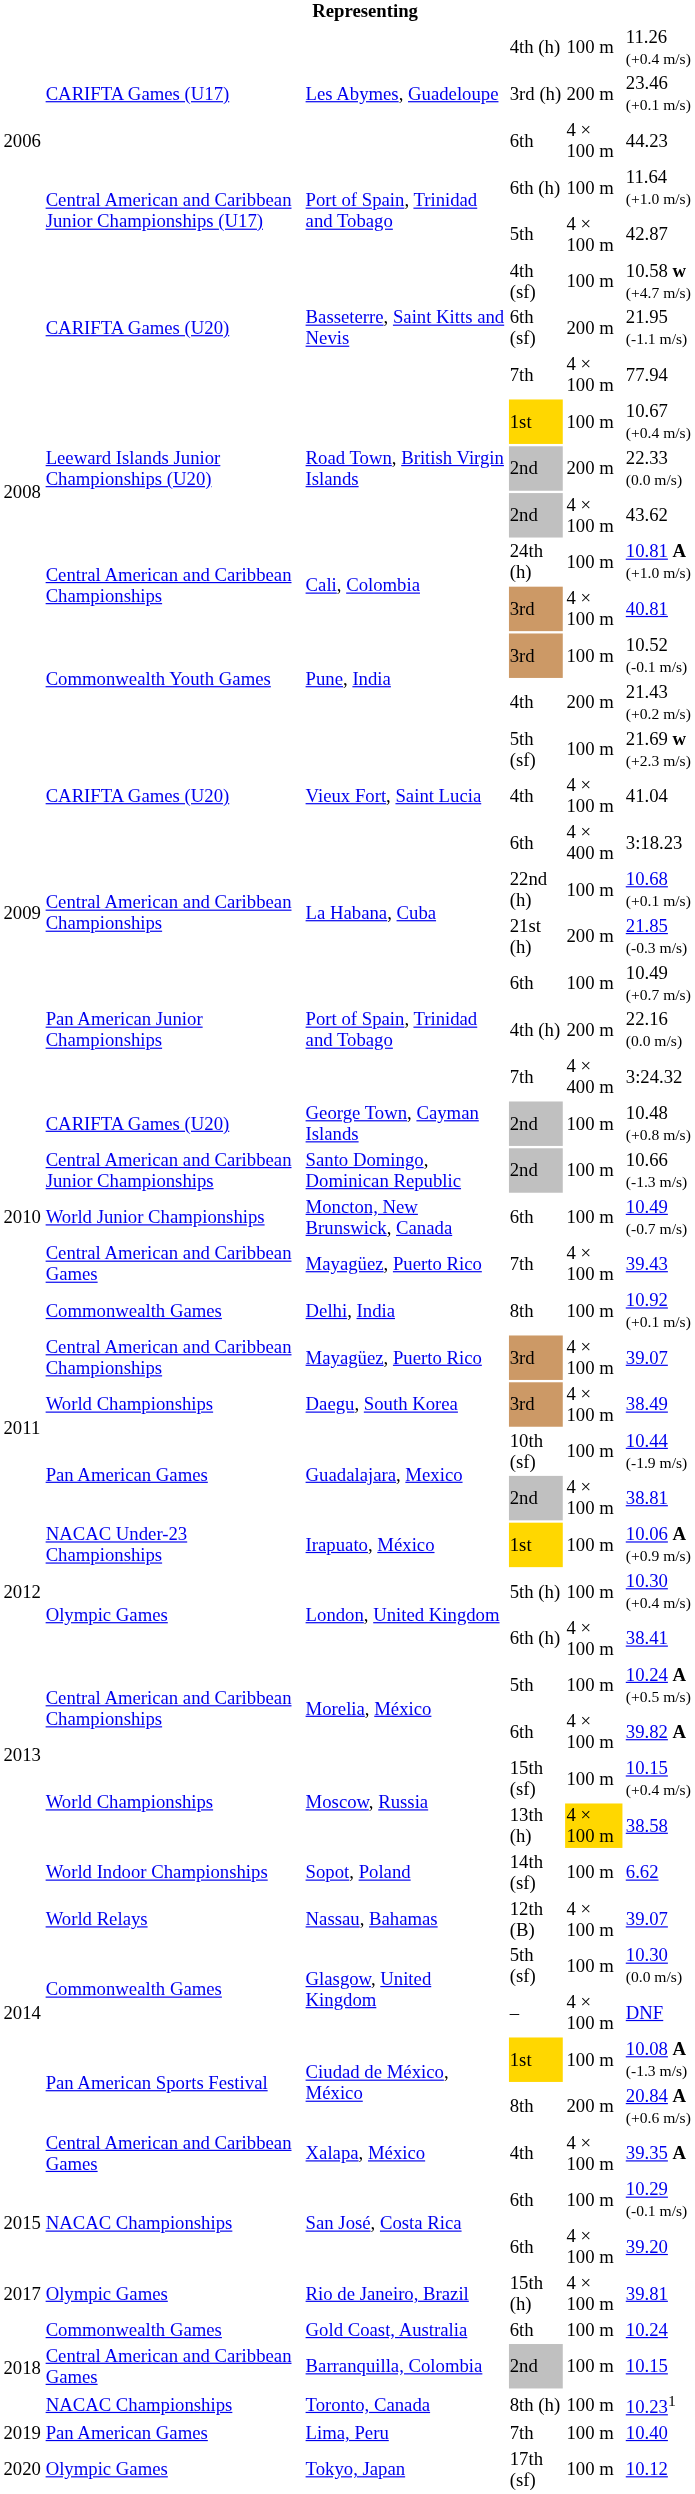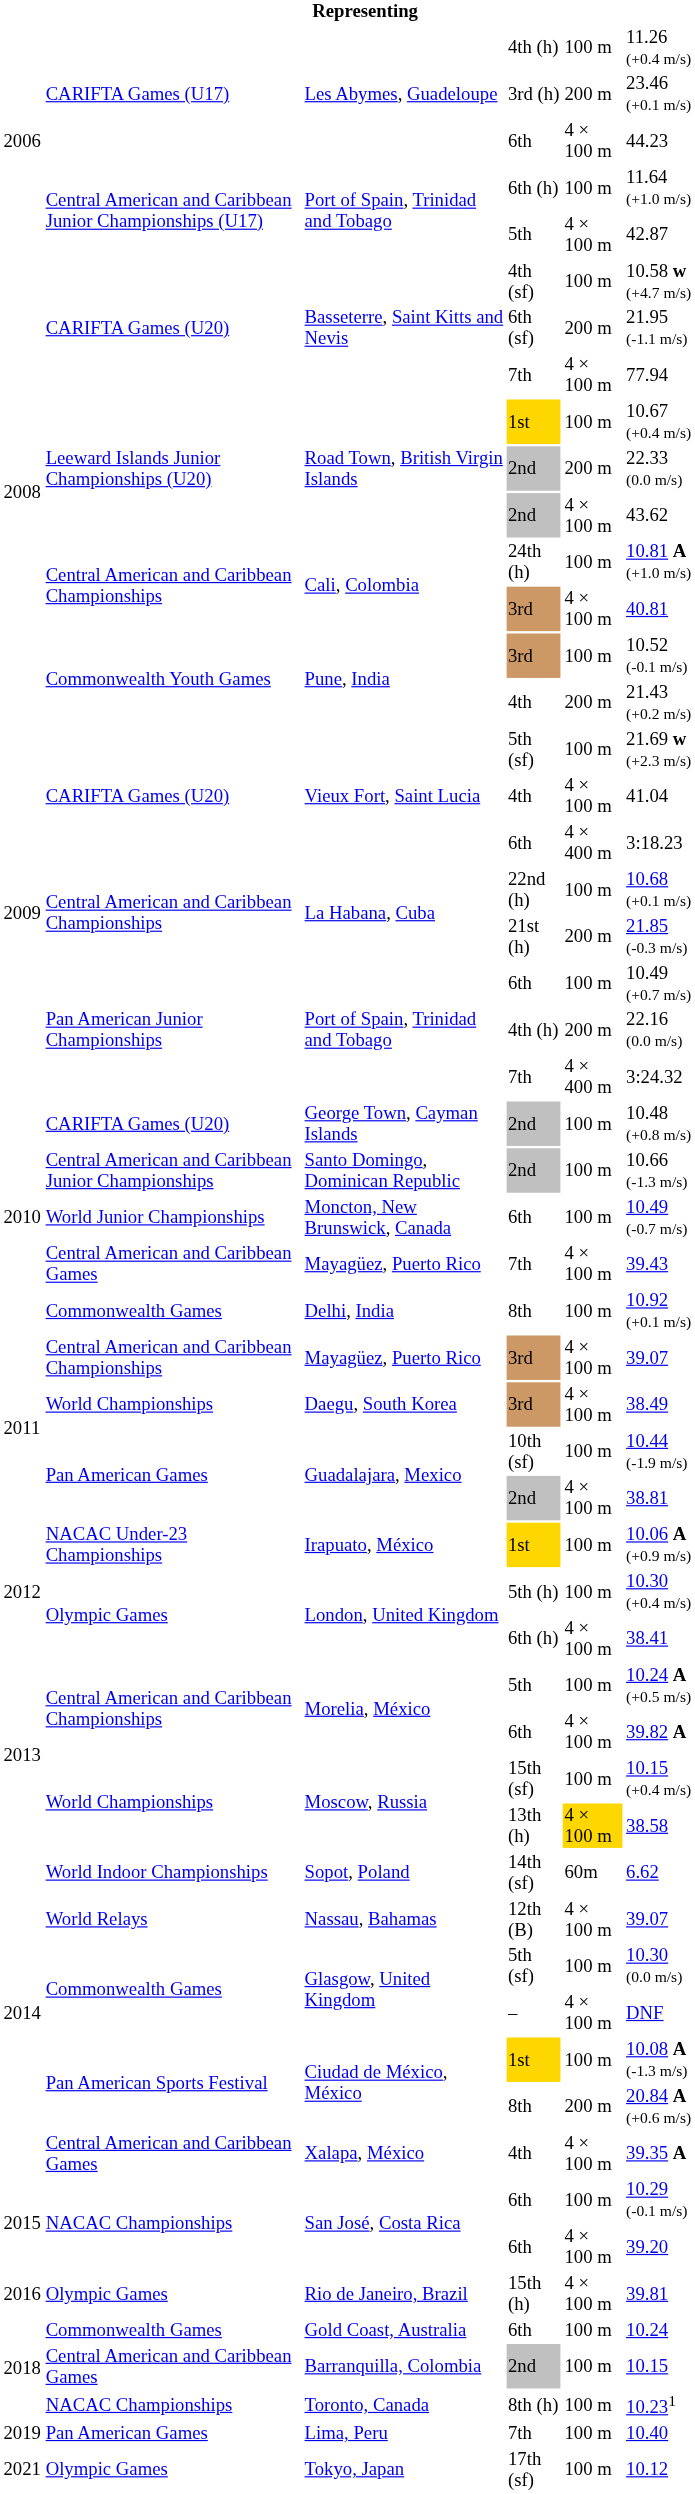Sopot, Poland | column 5: 100 m -> 60m
Rio de Janeiro, Brazil | column 1: 2017 -> 2016
Tokyo, Japan | column 1: 2020 -> 2021
